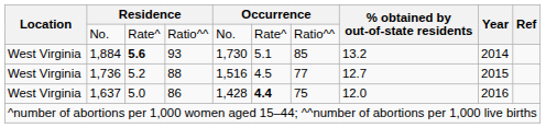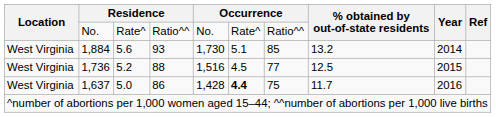1,884 | column 3: bold -> normal
1,736 | % obtained by out-of-state residents: 12.7 -> 12.5
1,637 | % obtained by out-of-state residents: 12.0 -> 11.7
